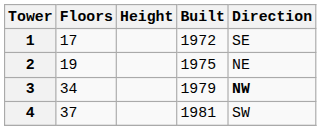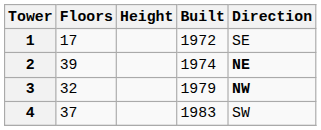2 | Floors: 19 -> 39
2 | Built: 1975 -> 1974
2 | Direction: normal -> bold
3 | Floors: 34 -> 32
4 | Built: 1981 -> 1983
